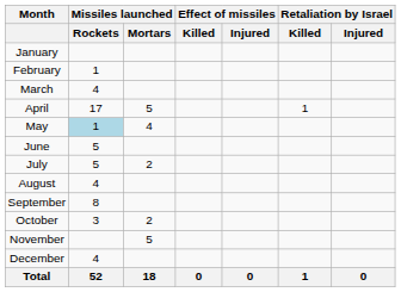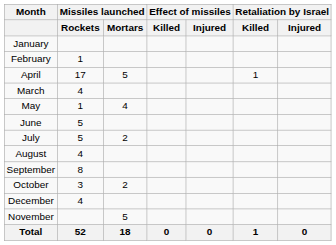rows swapped: March <-> April
May | Missiles launched / Rockets: lightblue background -> no background
rows swapped: November <-> December
